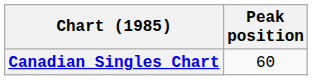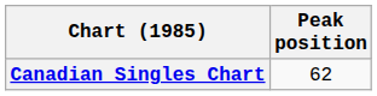Canadian Singles Chart | Peak position: 60 -> 62
